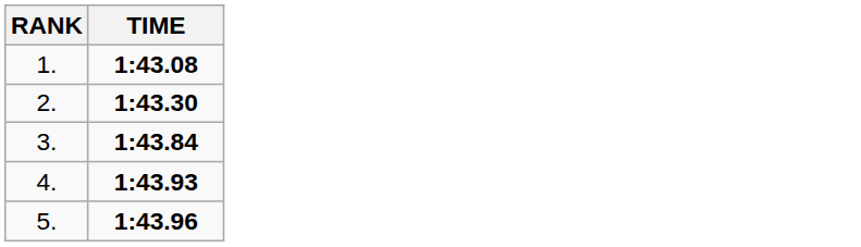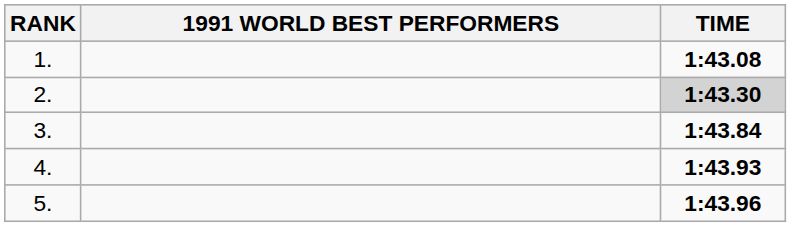+ column: 1991 WORLD BEST PERFORMERS
2. | TIME: no background -> lightgrey background
